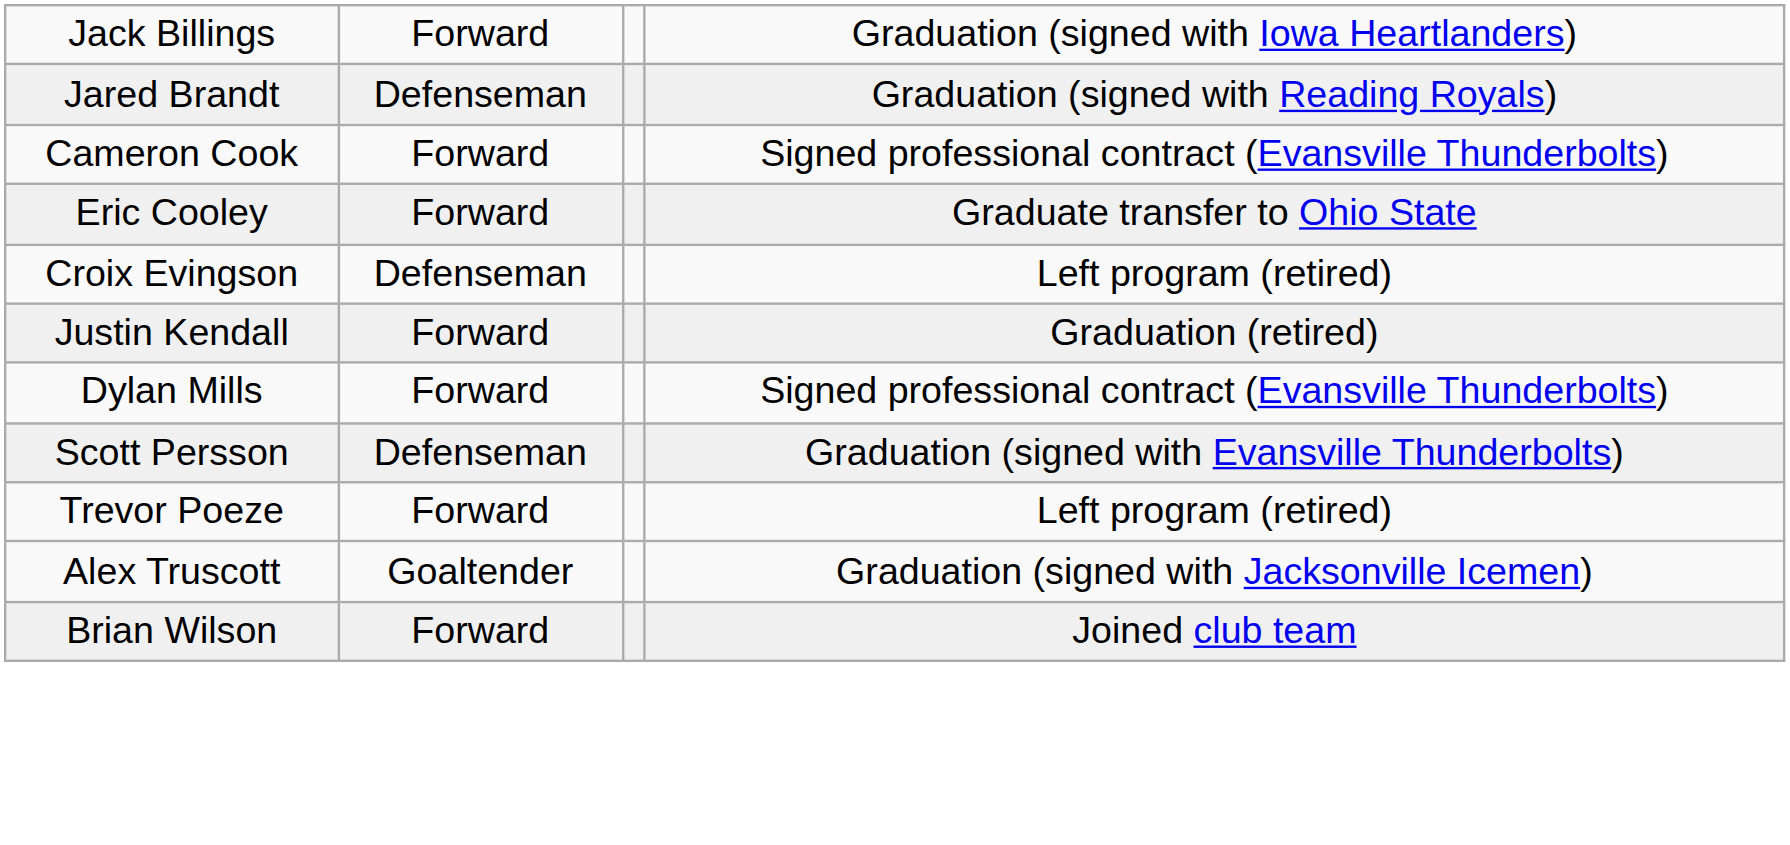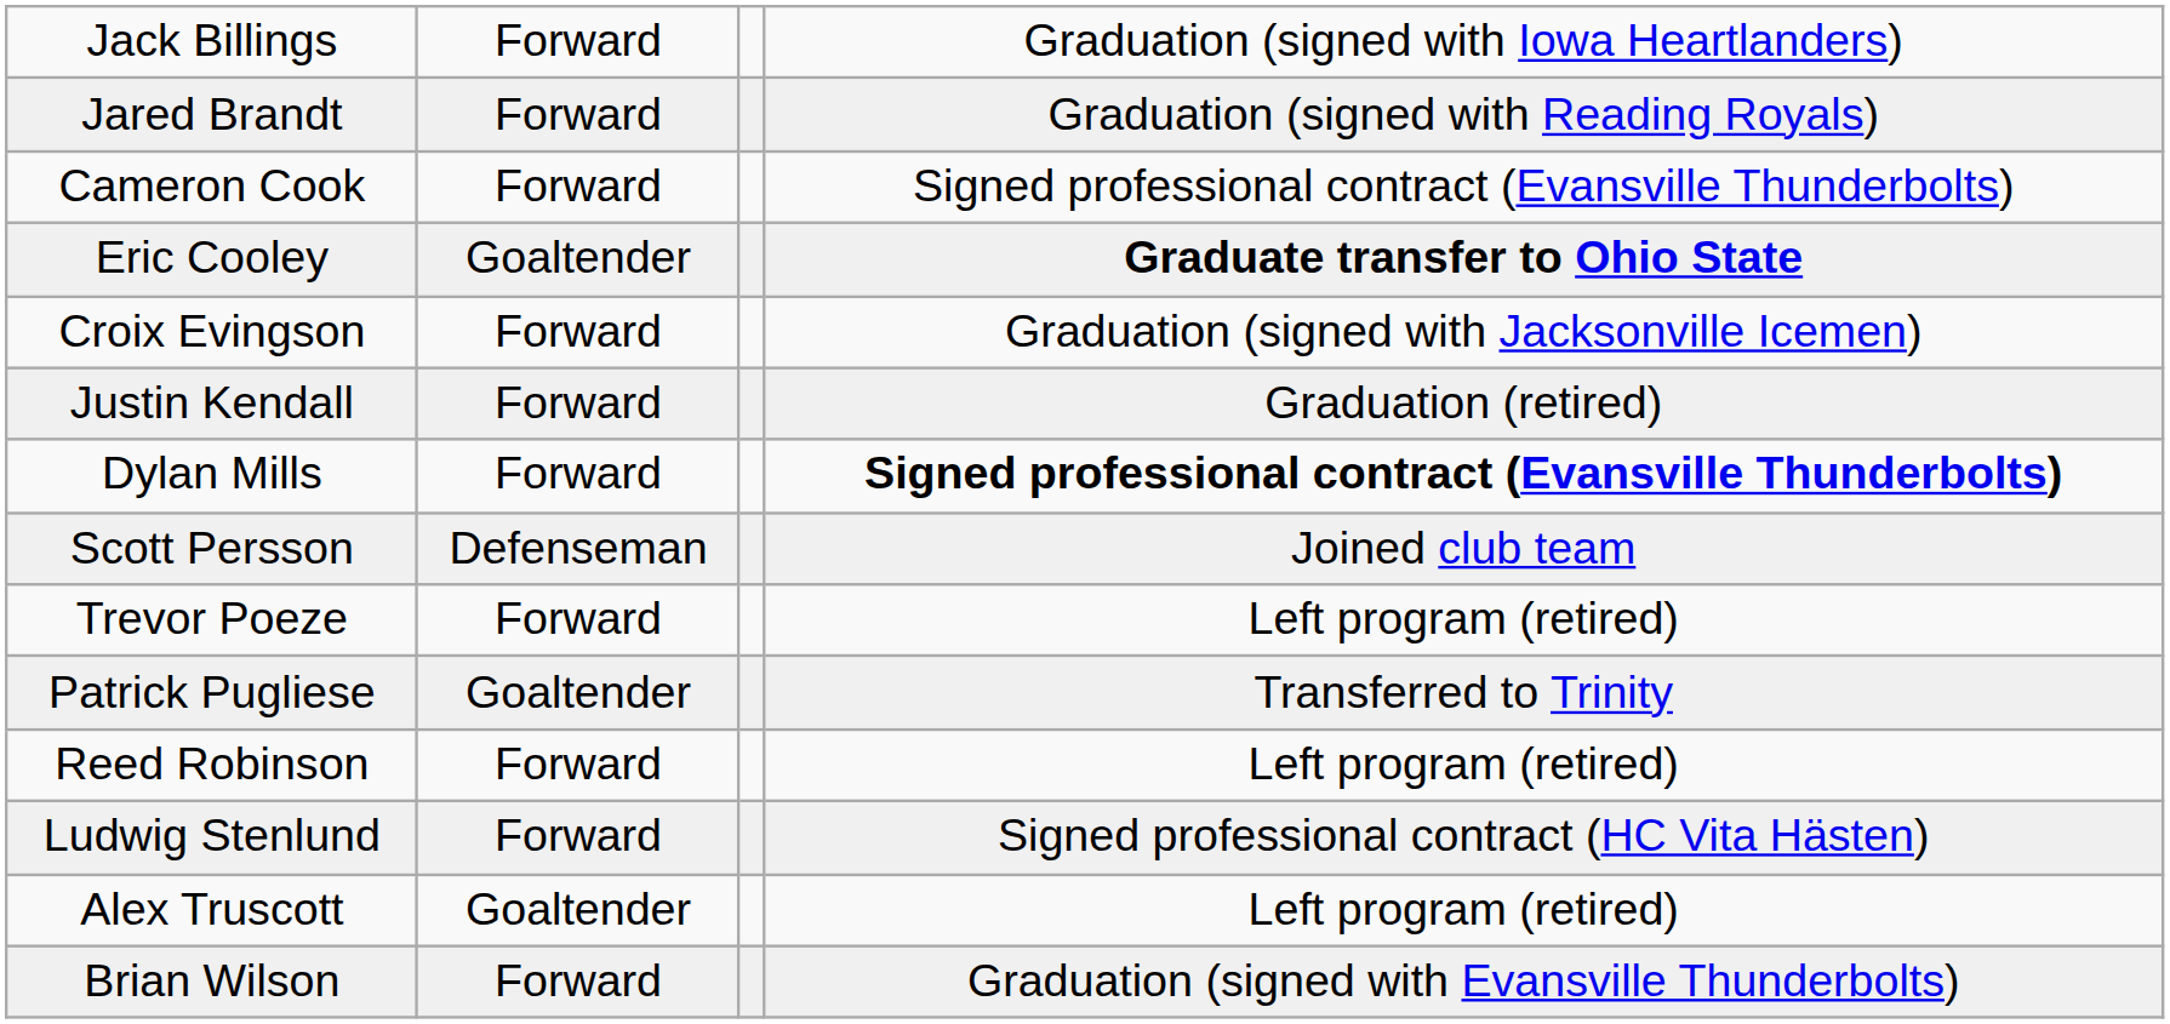Jared Brandt | column 2: Defenseman -> Forward
Eric Cooley | column 2: Forward -> Goaltender
Eric Cooley | column 4: normal -> bold
Croix Evingson | column 2: Defenseman -> Forward
Croix Evingson | column 4: Left program (retired) -> Graduation (signed with Jacksonville Icemen)
Dylan Mills | column 4: normal -> bold
Scott Persson | column 4: Graduation (signed with Evansville Thunderbolts) -> Joined club team
+ row: Patrick Pugliese | Goaltender | Transferred to Trinity
+ row: Reed Robinson | Forward | Left program (retired)
+ row: Ludwig Stenlund | Forward | Signed professional contract (HC Vita Hästen)
Alex Truscott | column 4: Graduation (signed with Jacksonville Icemen) -> Left program (retired)
Brian Wilson | column 4: Joined club team -> Graduation (signed with Evansville Thunderbolts)
